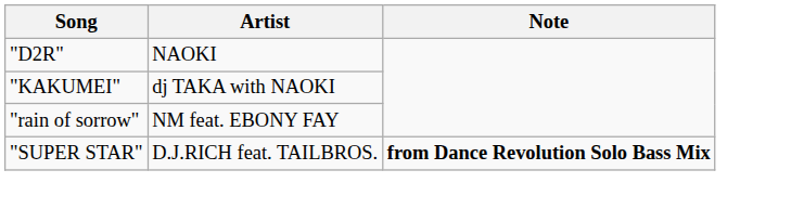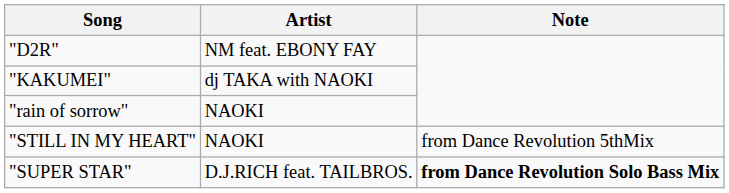"D2R" | Artist: NAOKI -> NM feat. EBONY FAY
"rain of sorrow" | Artist: NM feat. EBONY FAY -> NAOKI
+ row: "STILL IN MY HEART" | NAOKI | from Dance Revolution 5thMix
